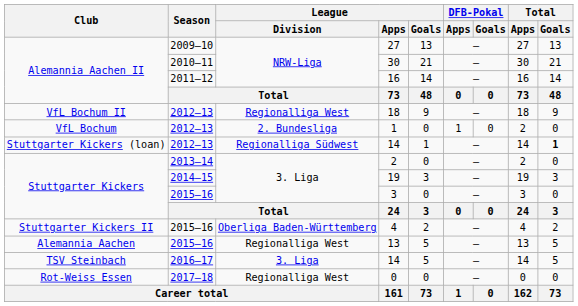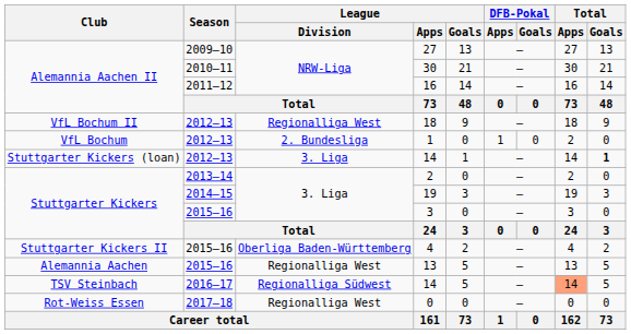Stuttgarter Kickers (loan) / 14 | League / Division: Regionalliga Südwest -> 3. Liga
TSV Steinbach / 14 | League / Division: 3. Liga -> Regionalliga Südwest
TSV Steinbach / 14 | Total / Apps: no background -> lightsalmon background
